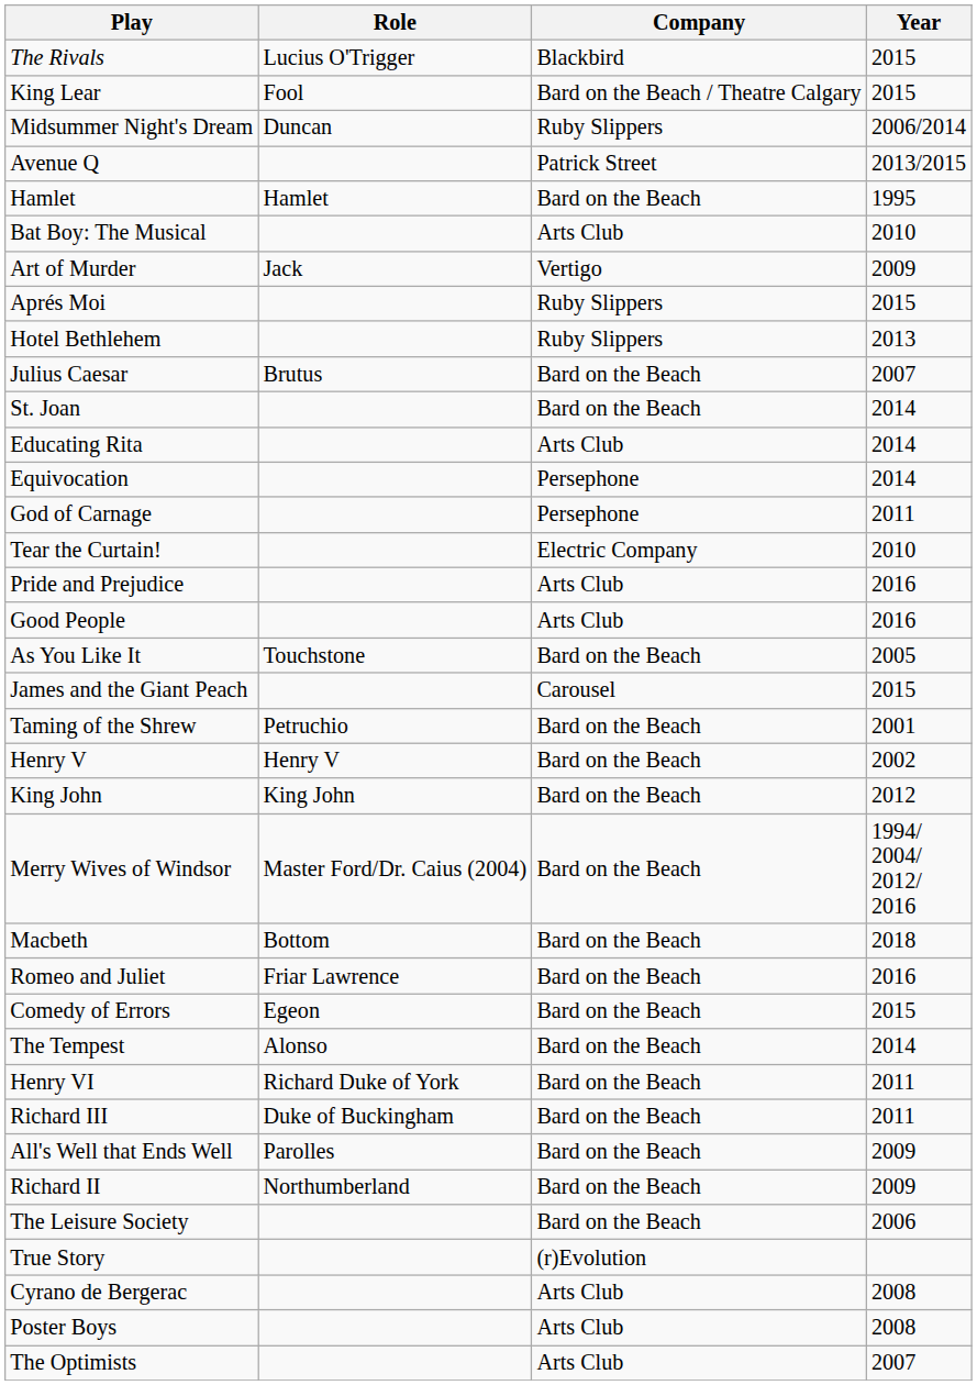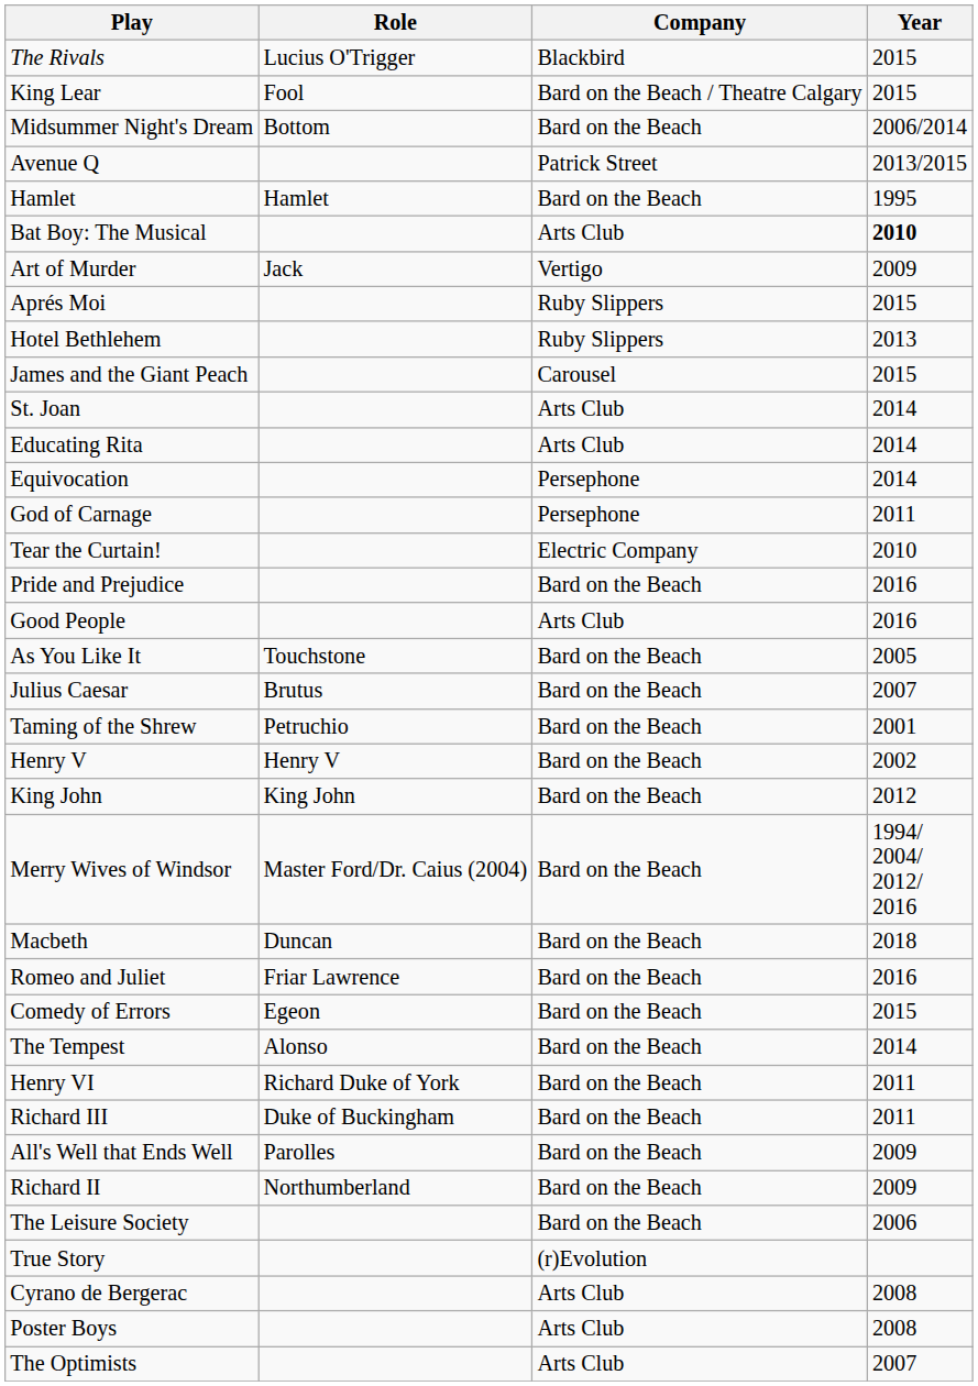Midsummer Night's Dream | Role: Duncan -> Bottom
Midsummer Night's Dream | Company: Ruby Slippers -> Bard on the Beach
Bat Boy: The Musical | Year: normal -> bold
rows swapped: James and the Giant Peach <-> Julius Caesar
St. Joan | Company: Bard on the Beach -> Arts Club
Pride and Prejudice | Company: Arts Club -> Bard on the Beach
Macbeth | Role: Bottom -> Duncan
